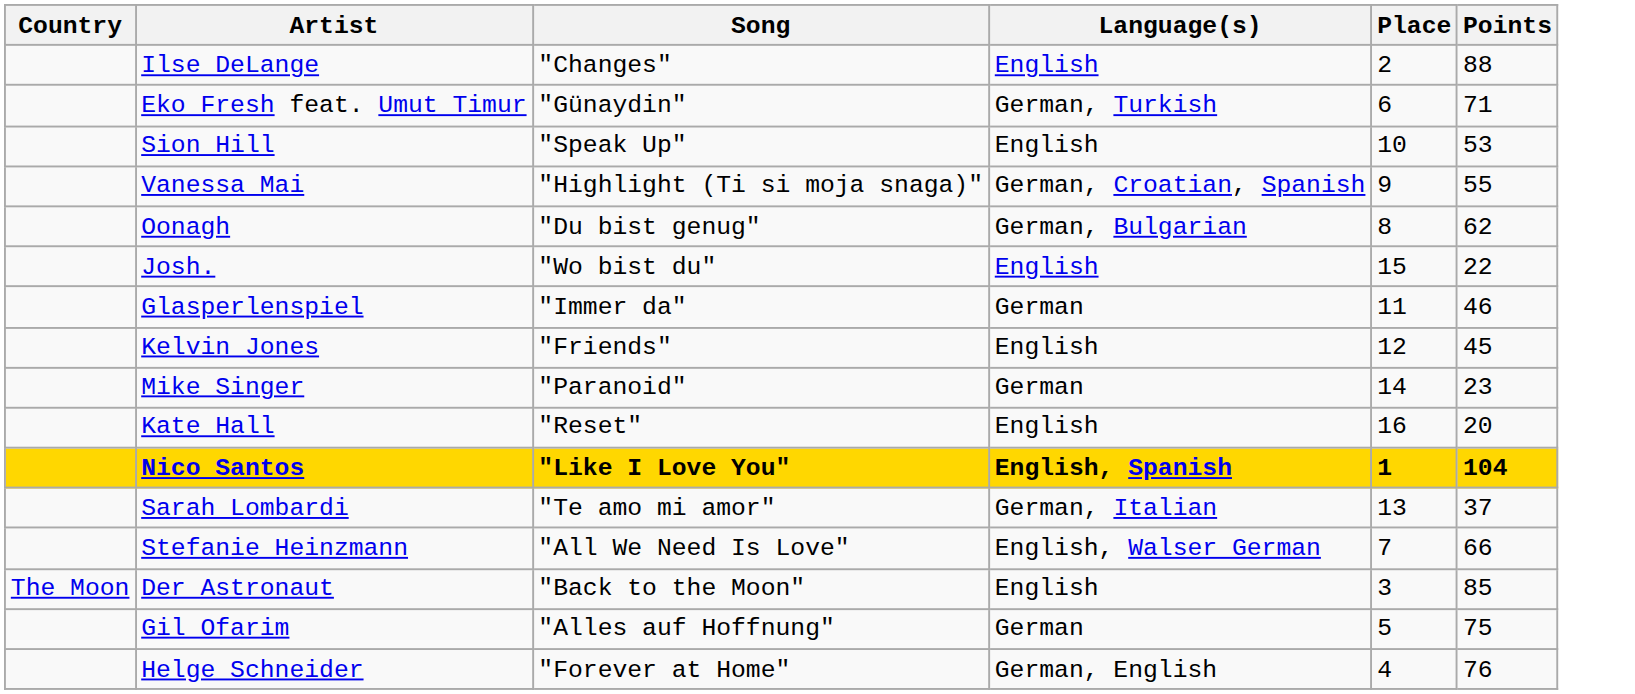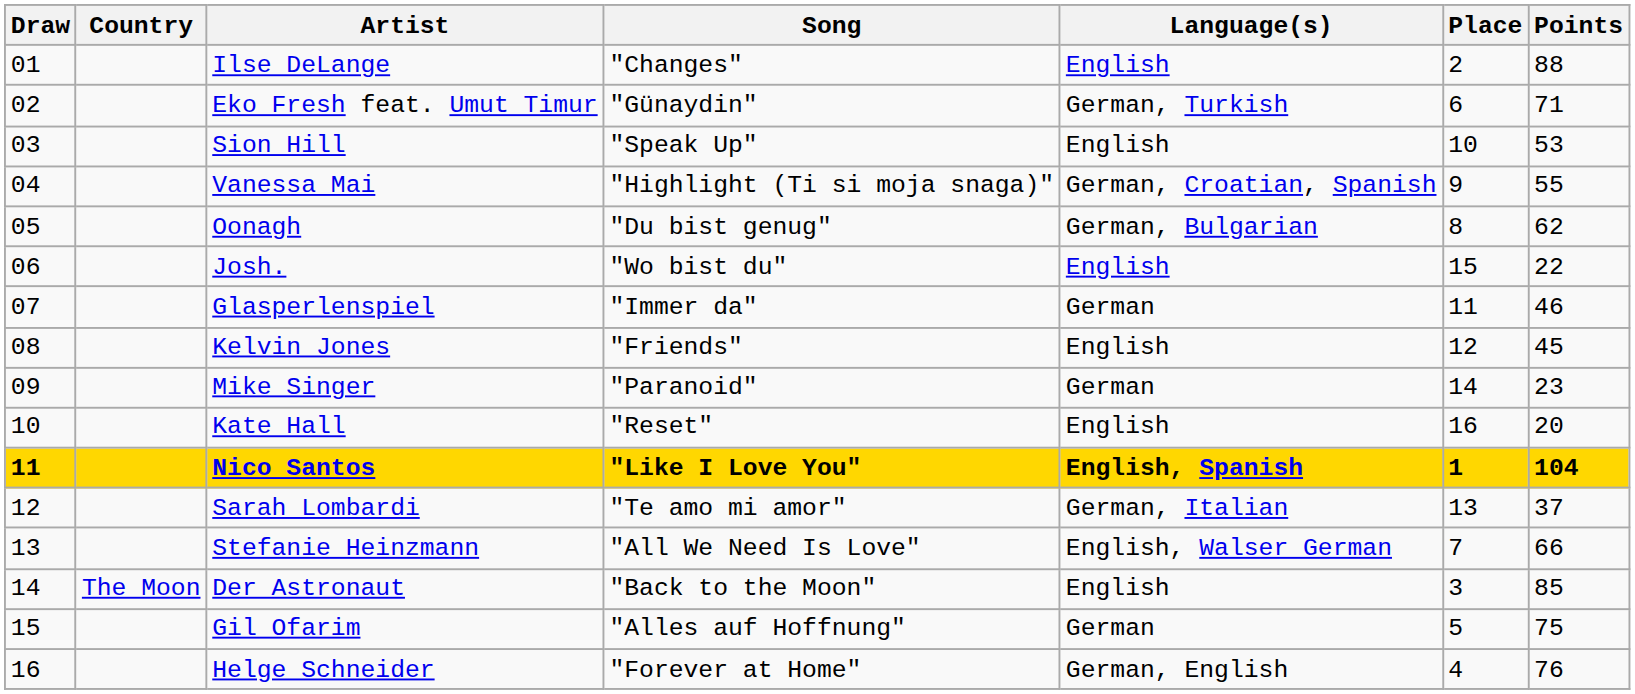+ column: Draw | 01 | 02 | 03 | 04 | 05 | 06 | 07 | 08 | 09 | 10 | 11 | 12 | 13 | 14 | 15 | 16
